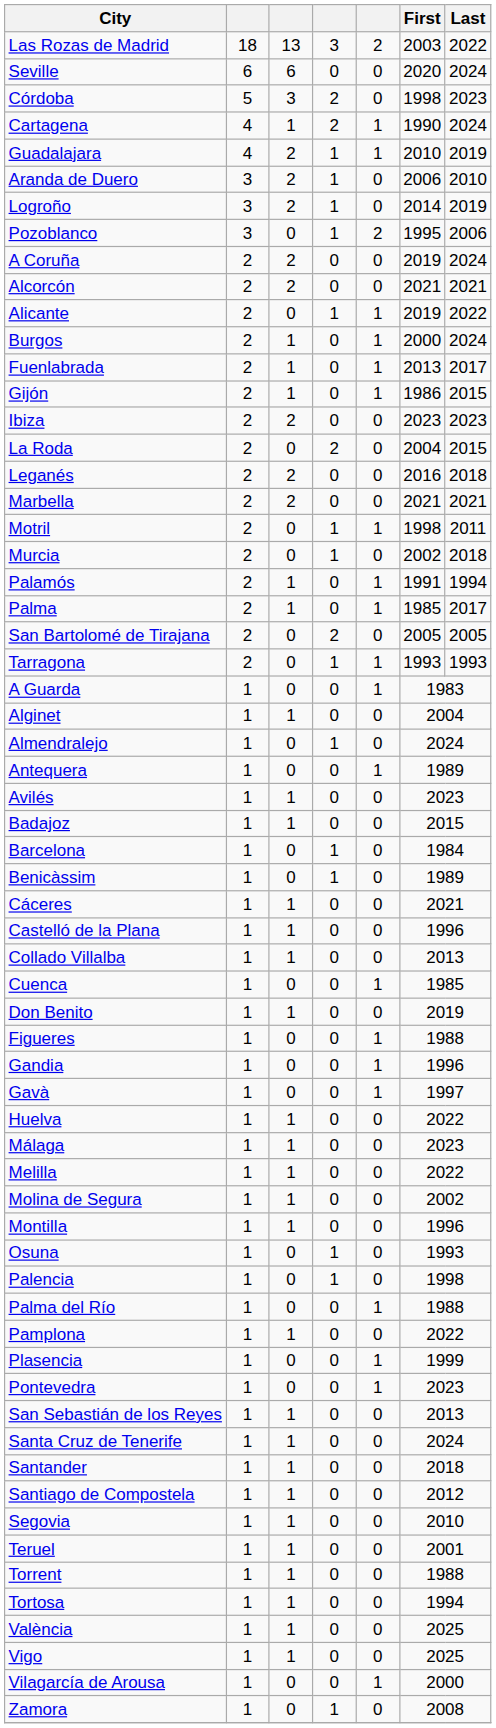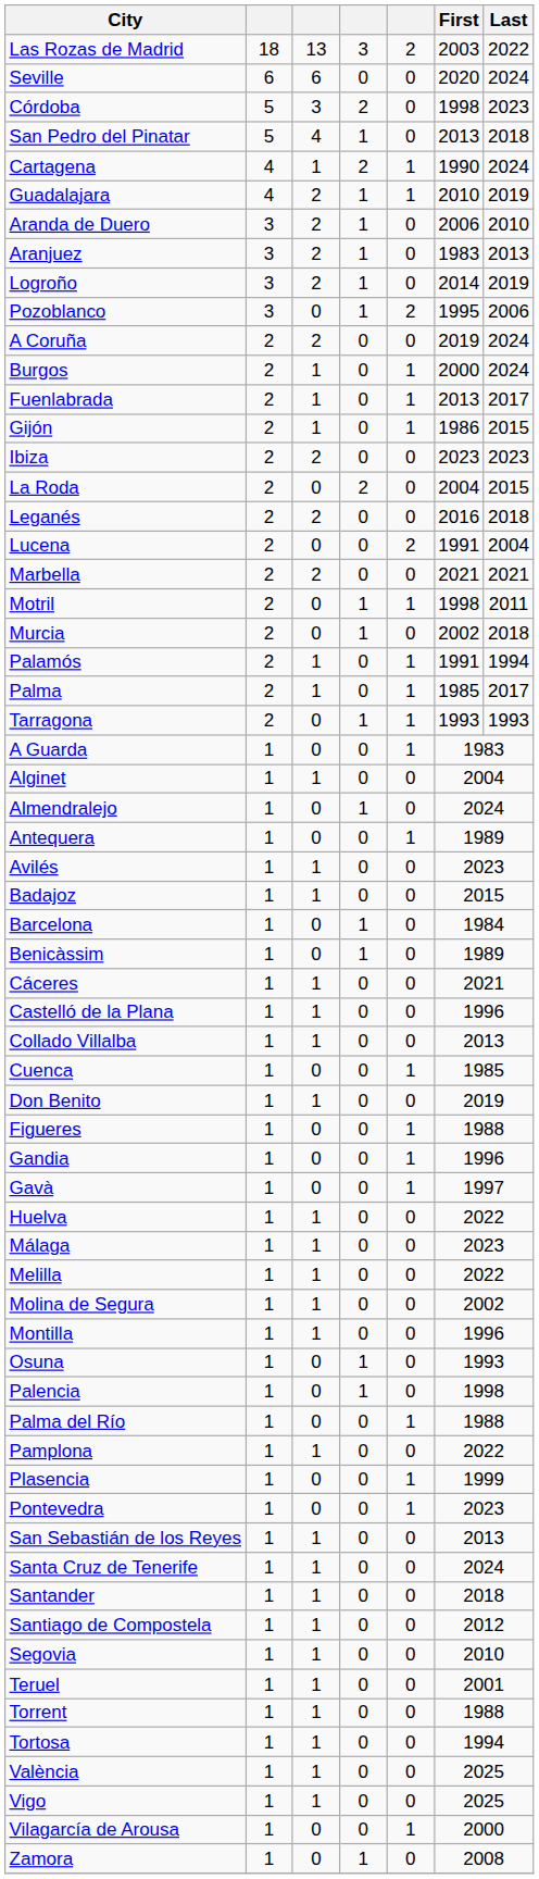+ row: San Pedro del Pinatar | 5 | 4 | 1 | 0 | 2013 | 2018
+ row: Aranjuez | 3 | 2 | 1 | 0 | 1983 | 2013
- row: Alcorcón | 2 | 2 | 0 | 0 | 2021 | 2021
- row: Alicante | 2 | 0 | 1 | 1 | 2019 | 2022
+ row: Lucena | 2 | 0 | 0 | 2 | 1991 | 2004
- row: San Bartolomé de Tirajana | 2 | 0 | 2 | 0 | 2005 | 2005
